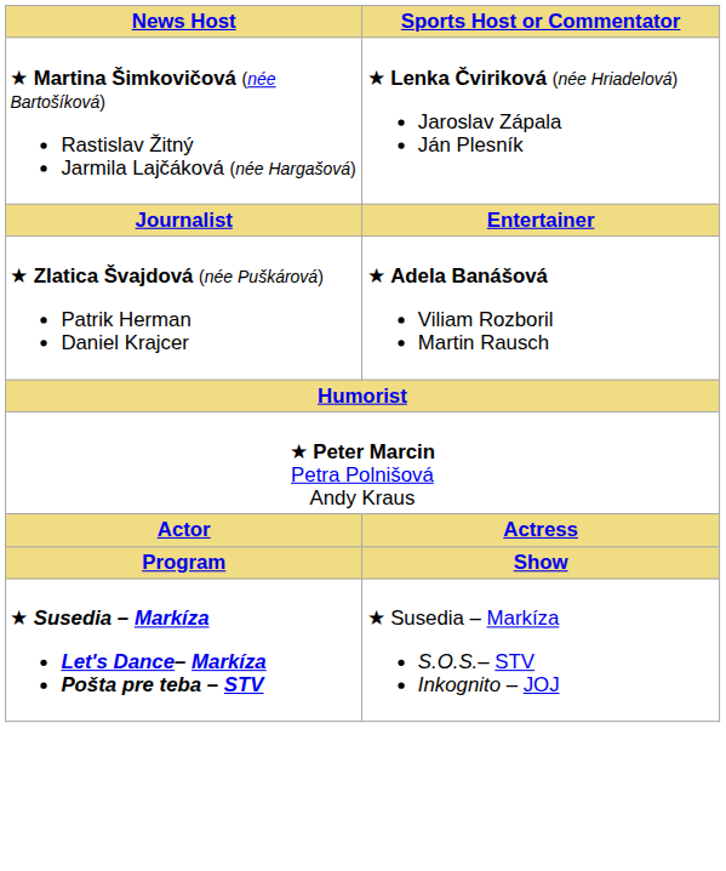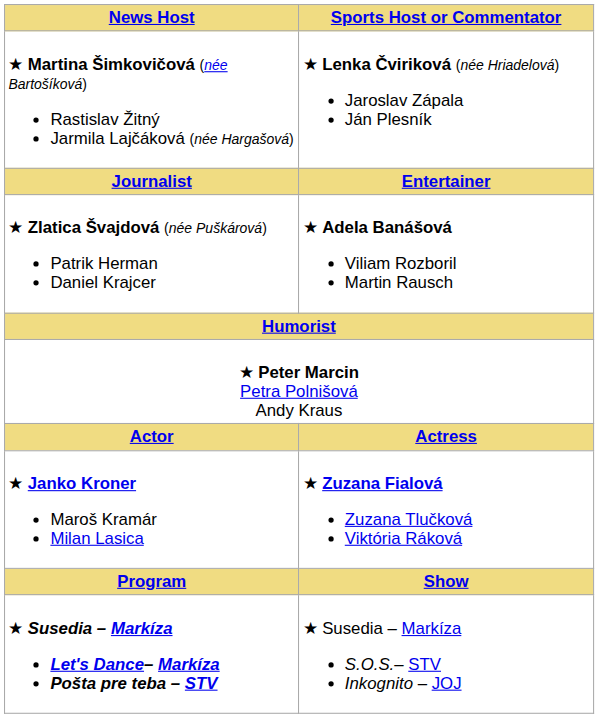+ row: ★ Janko Kroner Maroš Kramár Milan Lasica | ★ Zuzana Fialová Zuzana Tlučková Viktória Ráková
